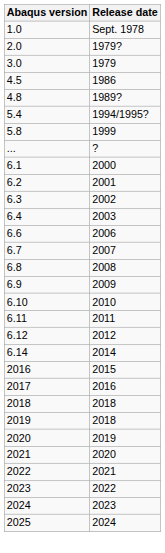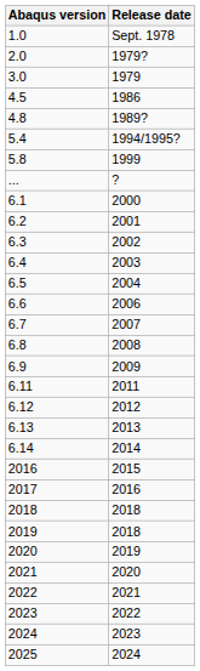+ row: 6.5 | 2004
- row: 6.10 | 2010
+ row: 6.13 | 2013
